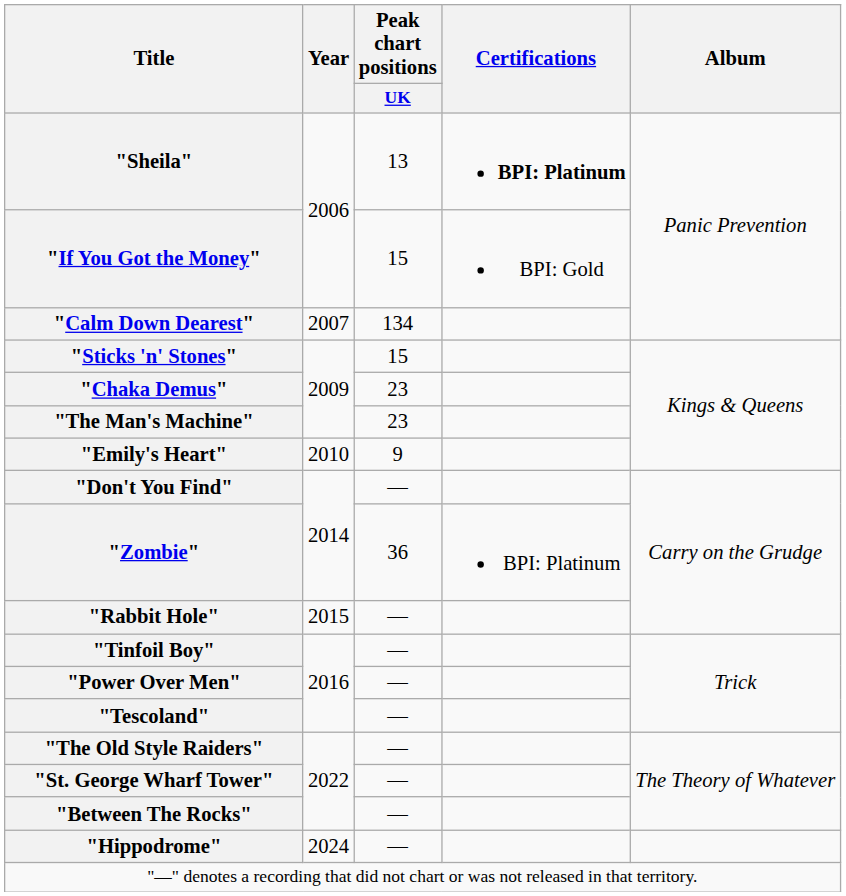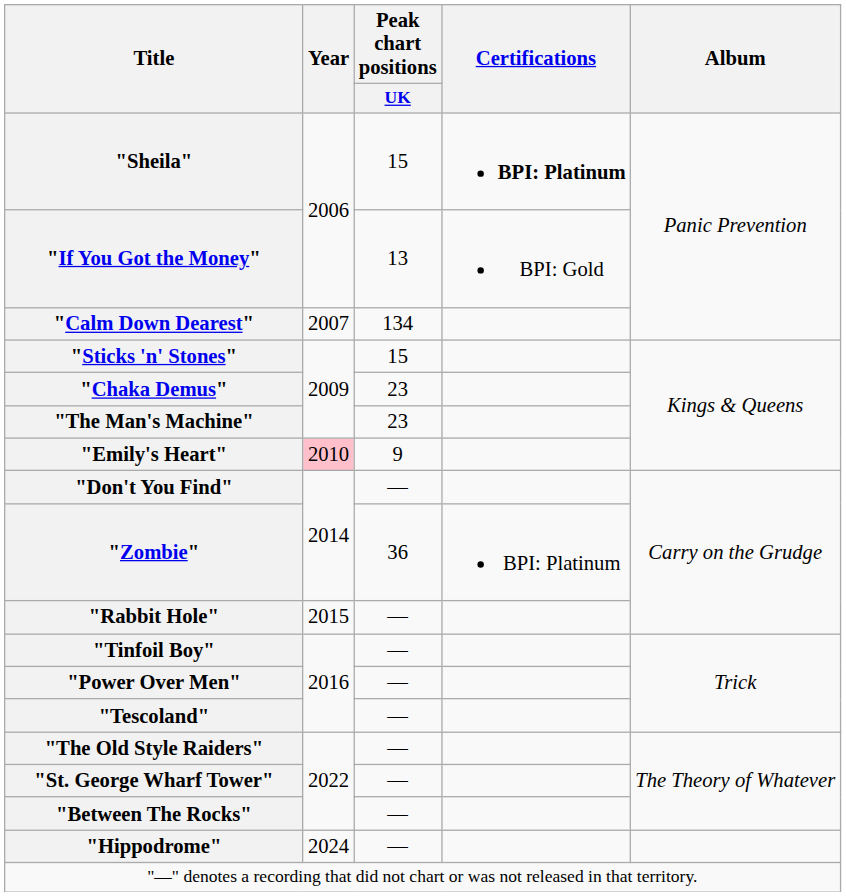"Sheila" | Peak chart positions / UK: 13 -> 15
"If You Got the Money" | Peak chart positions / UK: 15 -> 13
"Emily's Heart" | Year: no background -> pink background
